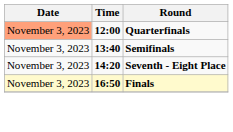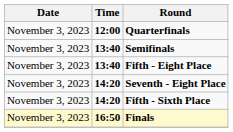Quarterfinals | Date: lightsalmon background -> no background
+ row: November 3, 2023 | 13:40 | Fifth - Eight Place
+ row: November 3, 2023 | 14:20 | Fifth - Sixth Place
